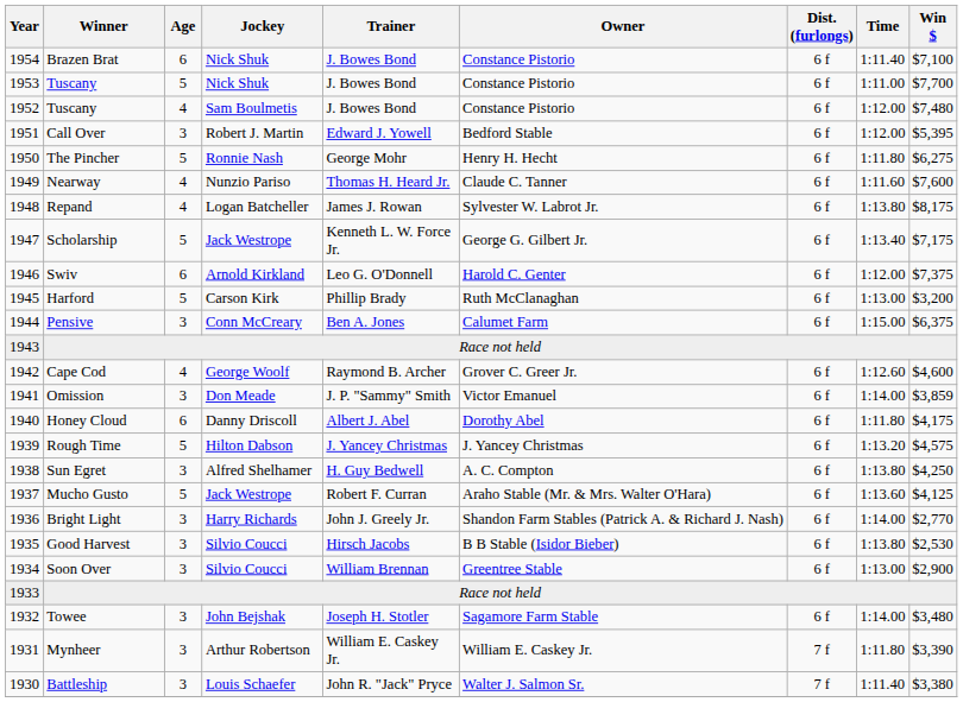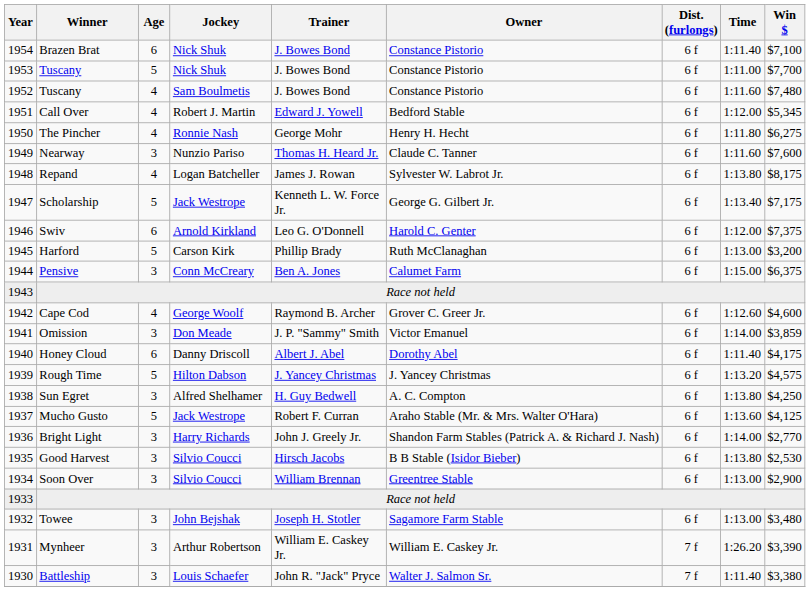1952 / Tuscany | Time: 1:12.00 -> 1:11.60
Call Over | Age: 3 -> 4
Call Over | Win $: $5,395 -> $5,345
The Pincher | Age: 5 -> 4
Nearway | Age: 4 -> 3
Honey Cloud | Time: 1:11.80 -> 1:11.40
Towee | Time: 1:14.00 -> 1:13.00
Mynheer | Time: 1:11.80 -> 1:26.20
